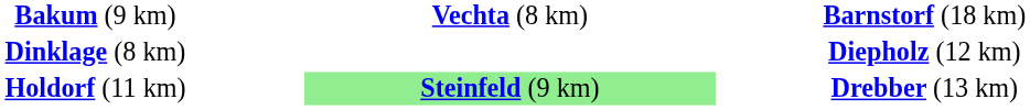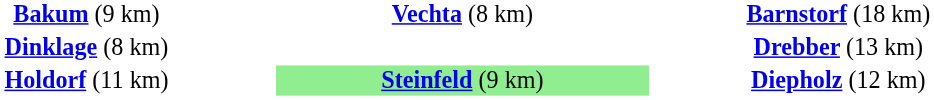Dinklage (8 km) | column 3: Diepholz (12 km) -> Drebber (13 km)
Holdorf (11 km) | column 3: Drebber (13 km) -> Diepholz (12 km)
